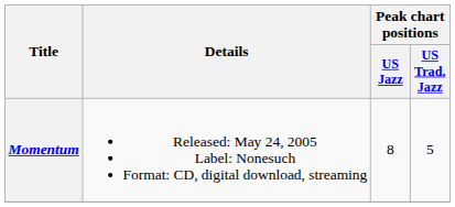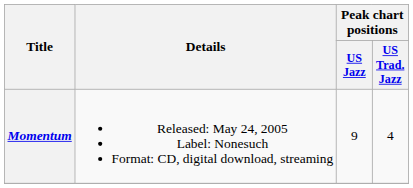Momentum | Peak chart positions / US Jazz: 8 -> 9
Momentum | Peak chart positions / US Trad. Jazz: 5 -> 4
